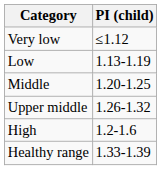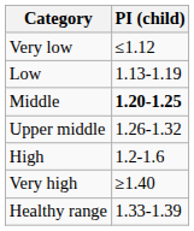Middle | PI (child): normal -> bold
+ row: Very high | ≥1.40
